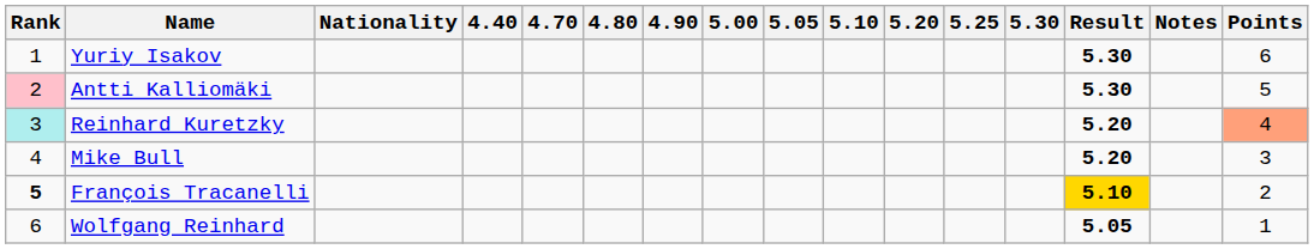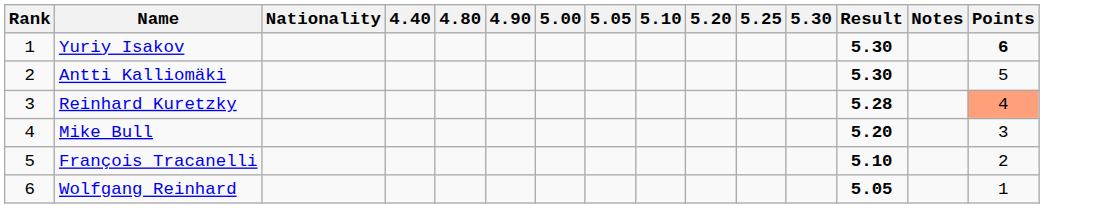- column: 4.70
Yuriy Isakov | Points: normal -> bold
Antti Kalliomäki | Rank: pink background -> no background
Reinhard Kuretzky | Rank: paleturquoise background -> no background
Reinhard Kuretzky | Result: 5.20 -> 5.28
François Tracanelli | Rank: bold -> normal
François Tracanelli | Result: gold background -> no background
